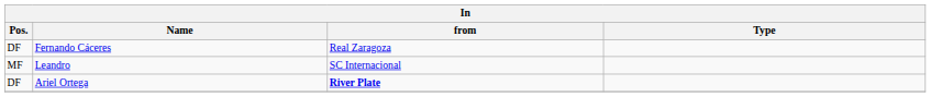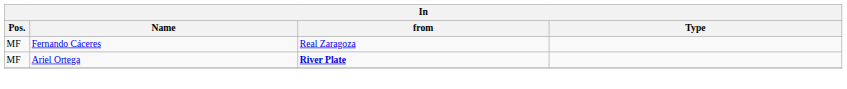Fernando Cáceres | Pos.: DF -> MF
- row: MF | Leandro | SC Internacional
Ariel Ortega | Pos.: DF -> MF
